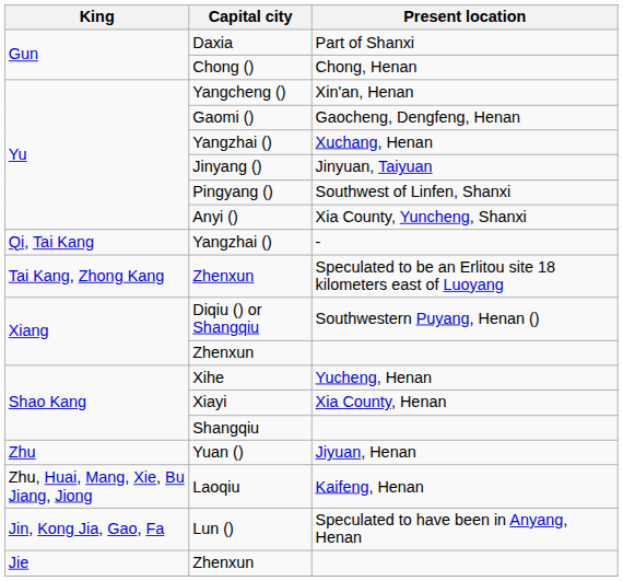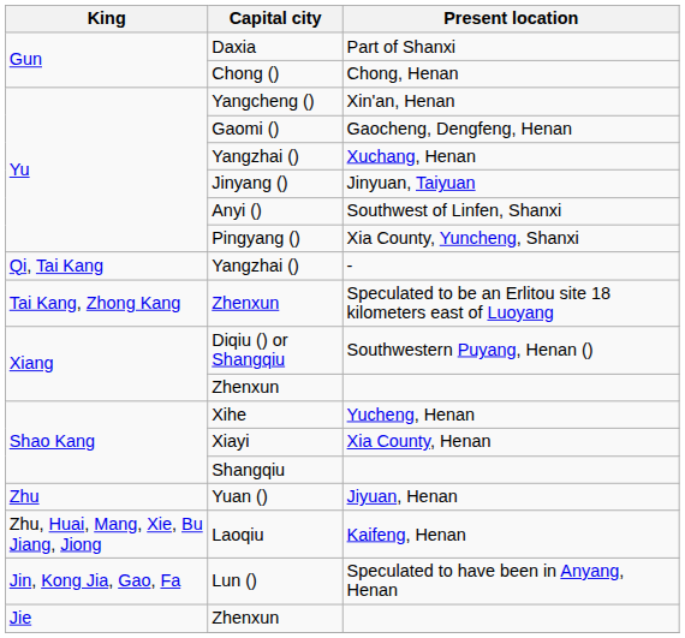Southwest of Linfen, Shanxi | Capital city: Pingyang () -> Anyi ()
Xia County, Yuncheng, Shanxi | Capital city: Anyi () -> Pingyang ()
